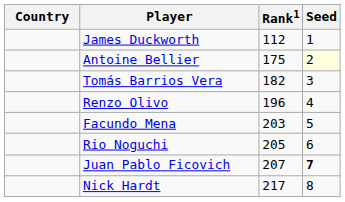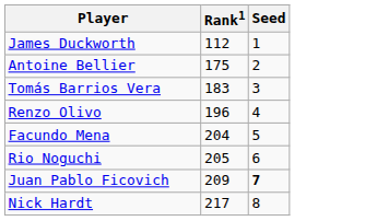- column: Country
Antoine Bellier | Seed: lightyellow background -> no background
Tomás Barrios Vera | Rank1: 182 -> 183
Facundo Mena | Rank1: 203 -> 204
Juan Pablo Ficovich | Rank1: 207 -> 209
